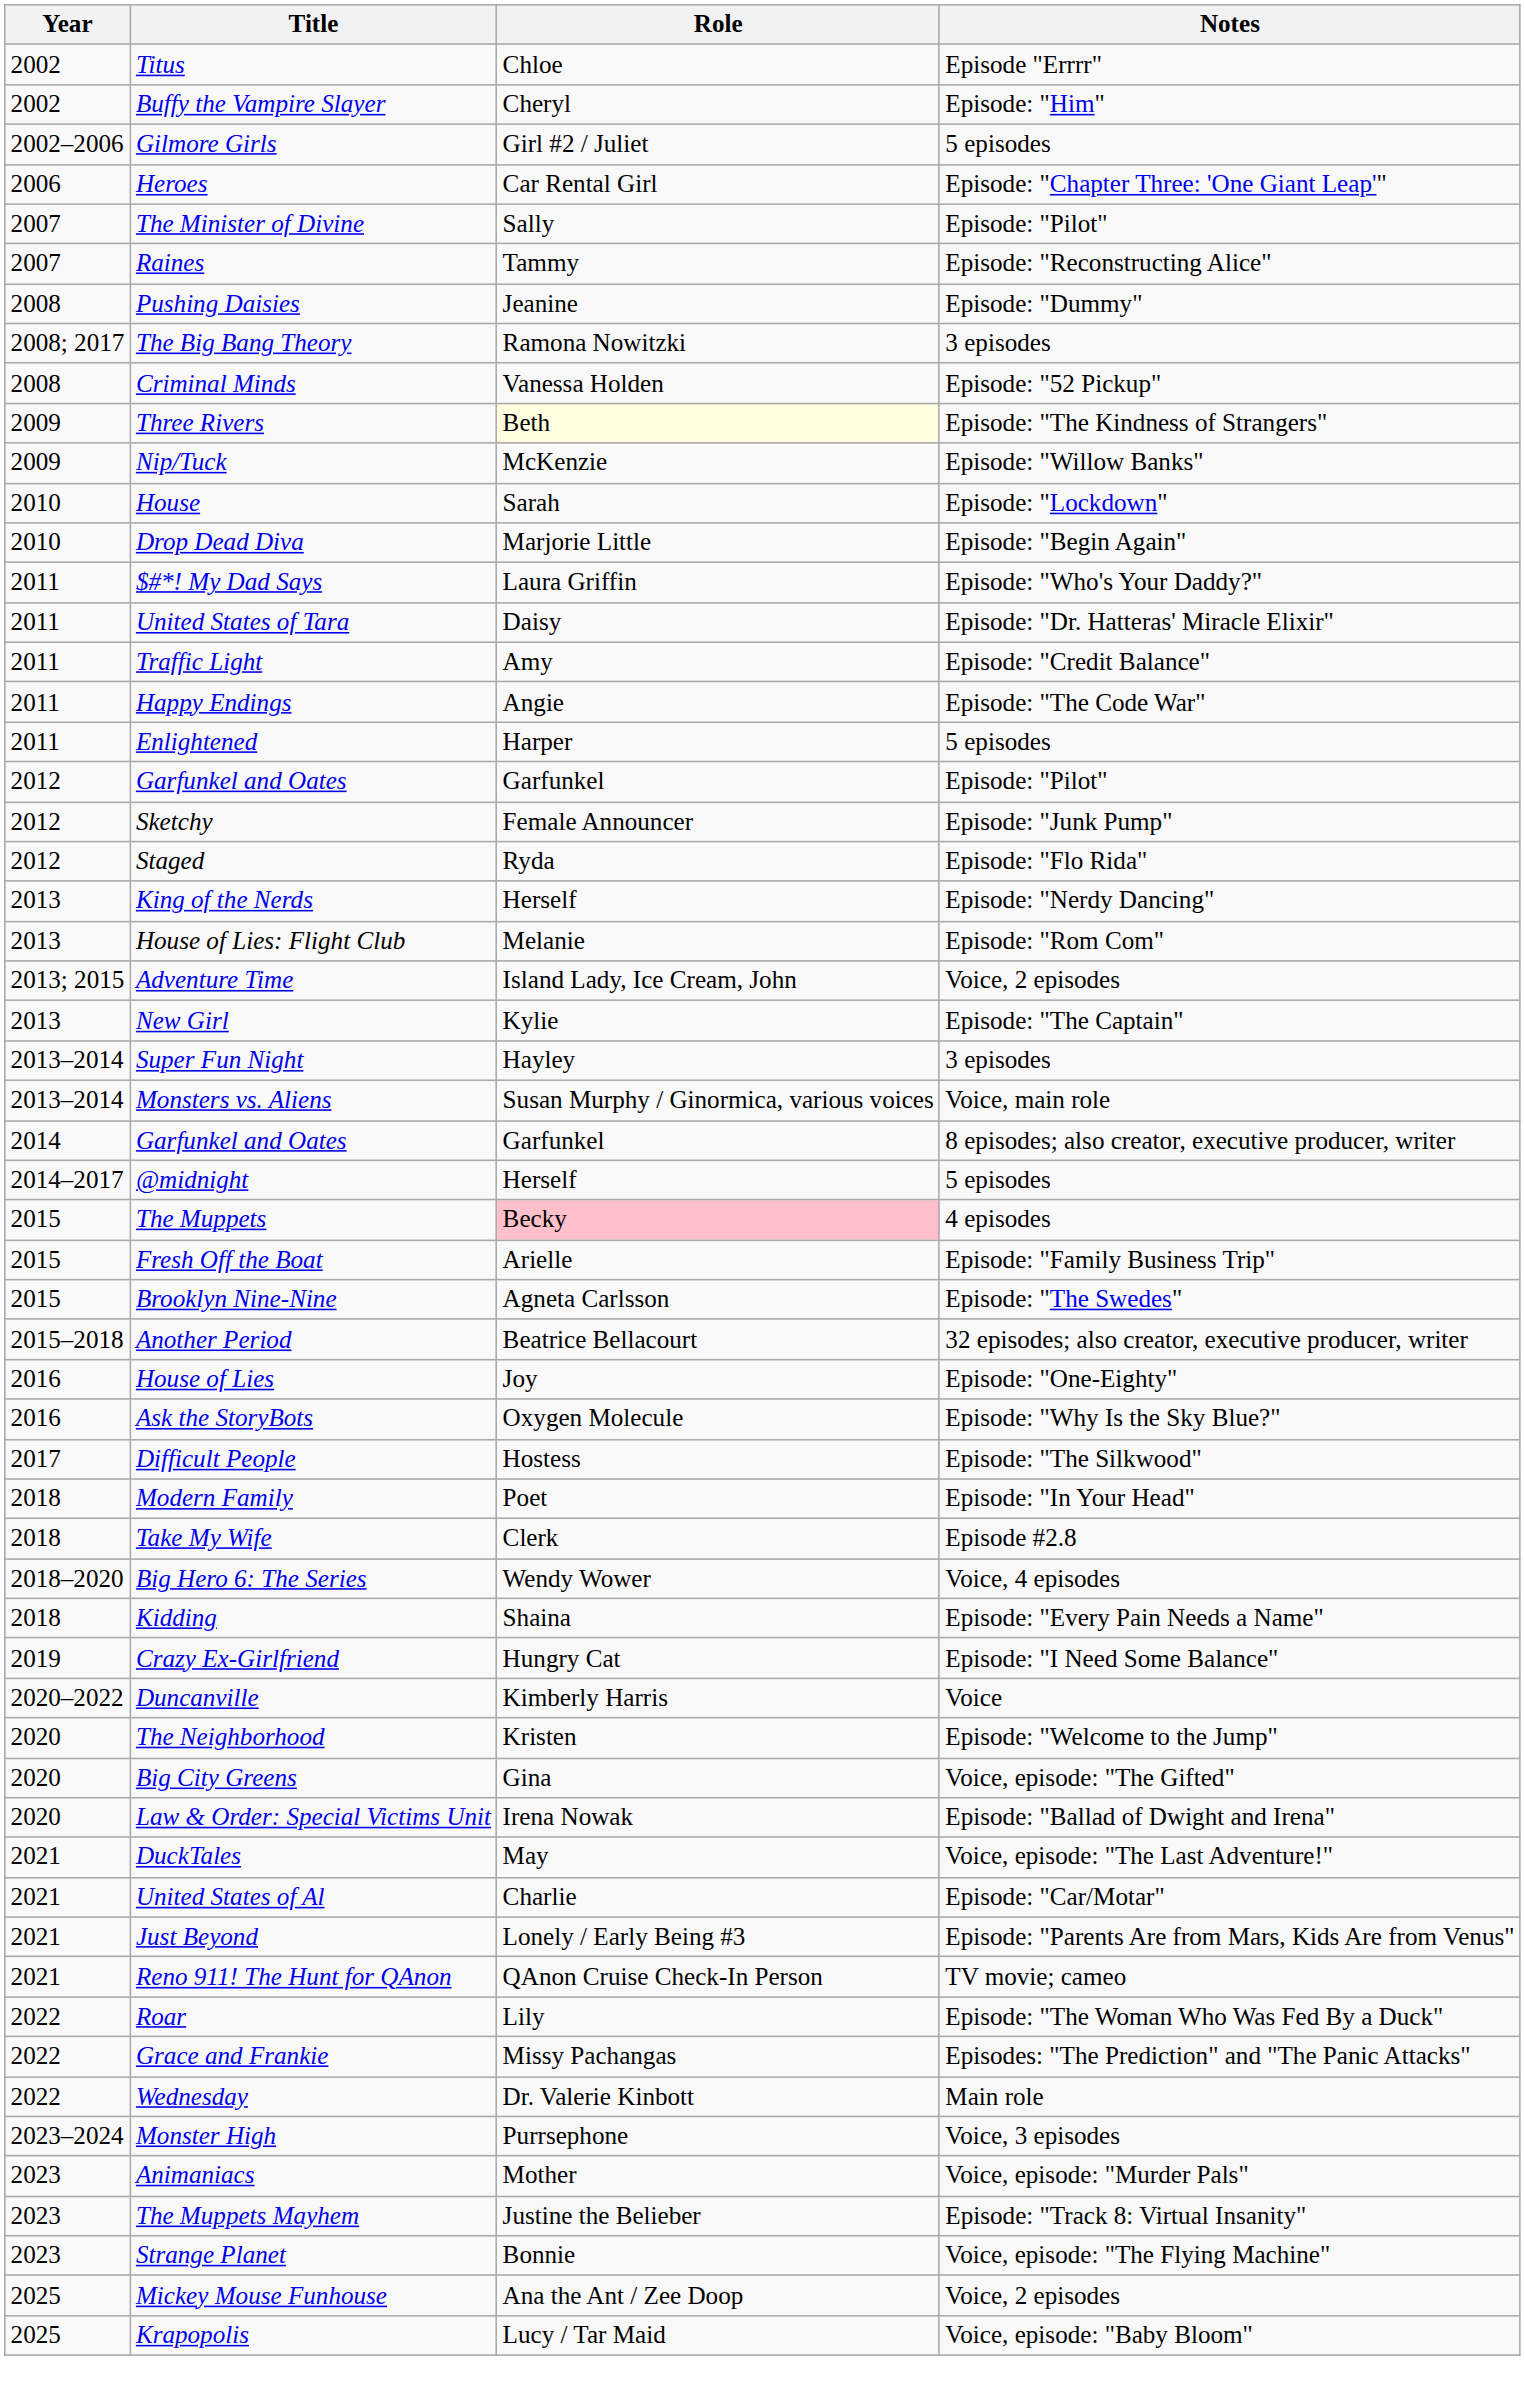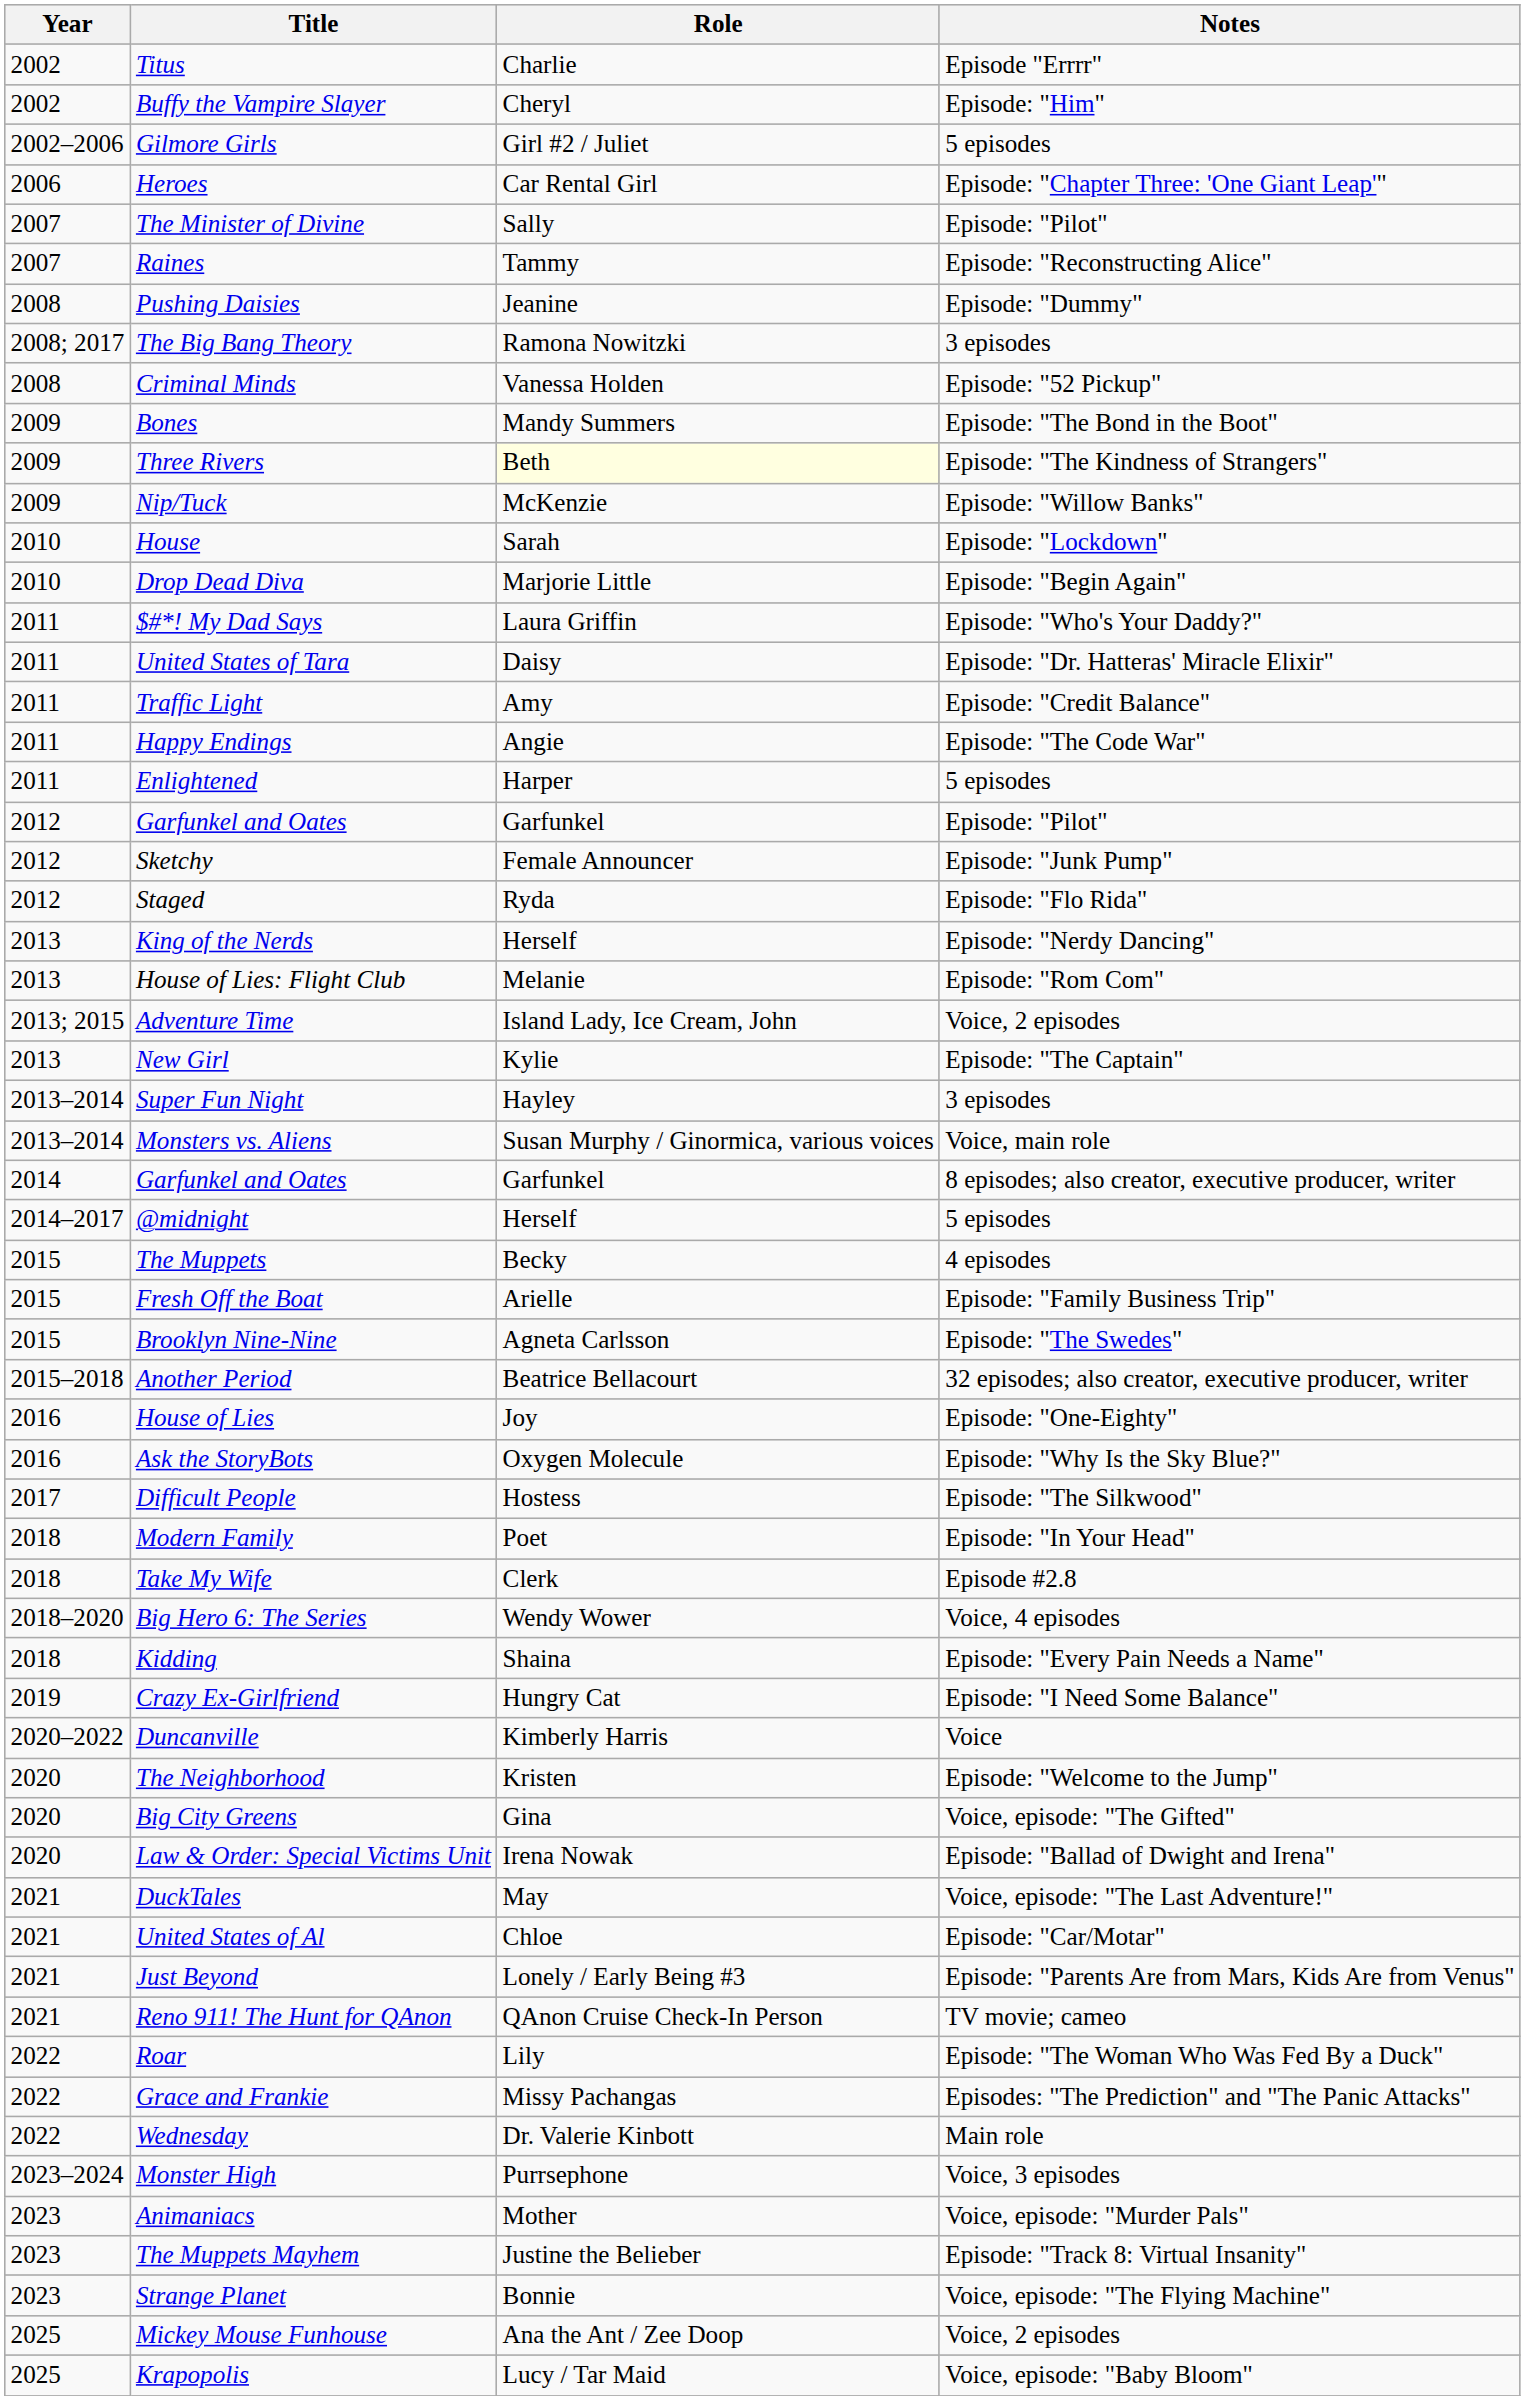Titus | Role: Chloe -> Charlie
+ row: 2009 | Bones | Mandy Summers | Episode: "The Bond in the Boot"
The Muppets | Role: pink background -> no background
United States of Al | Role: Charlie -> Chloe
